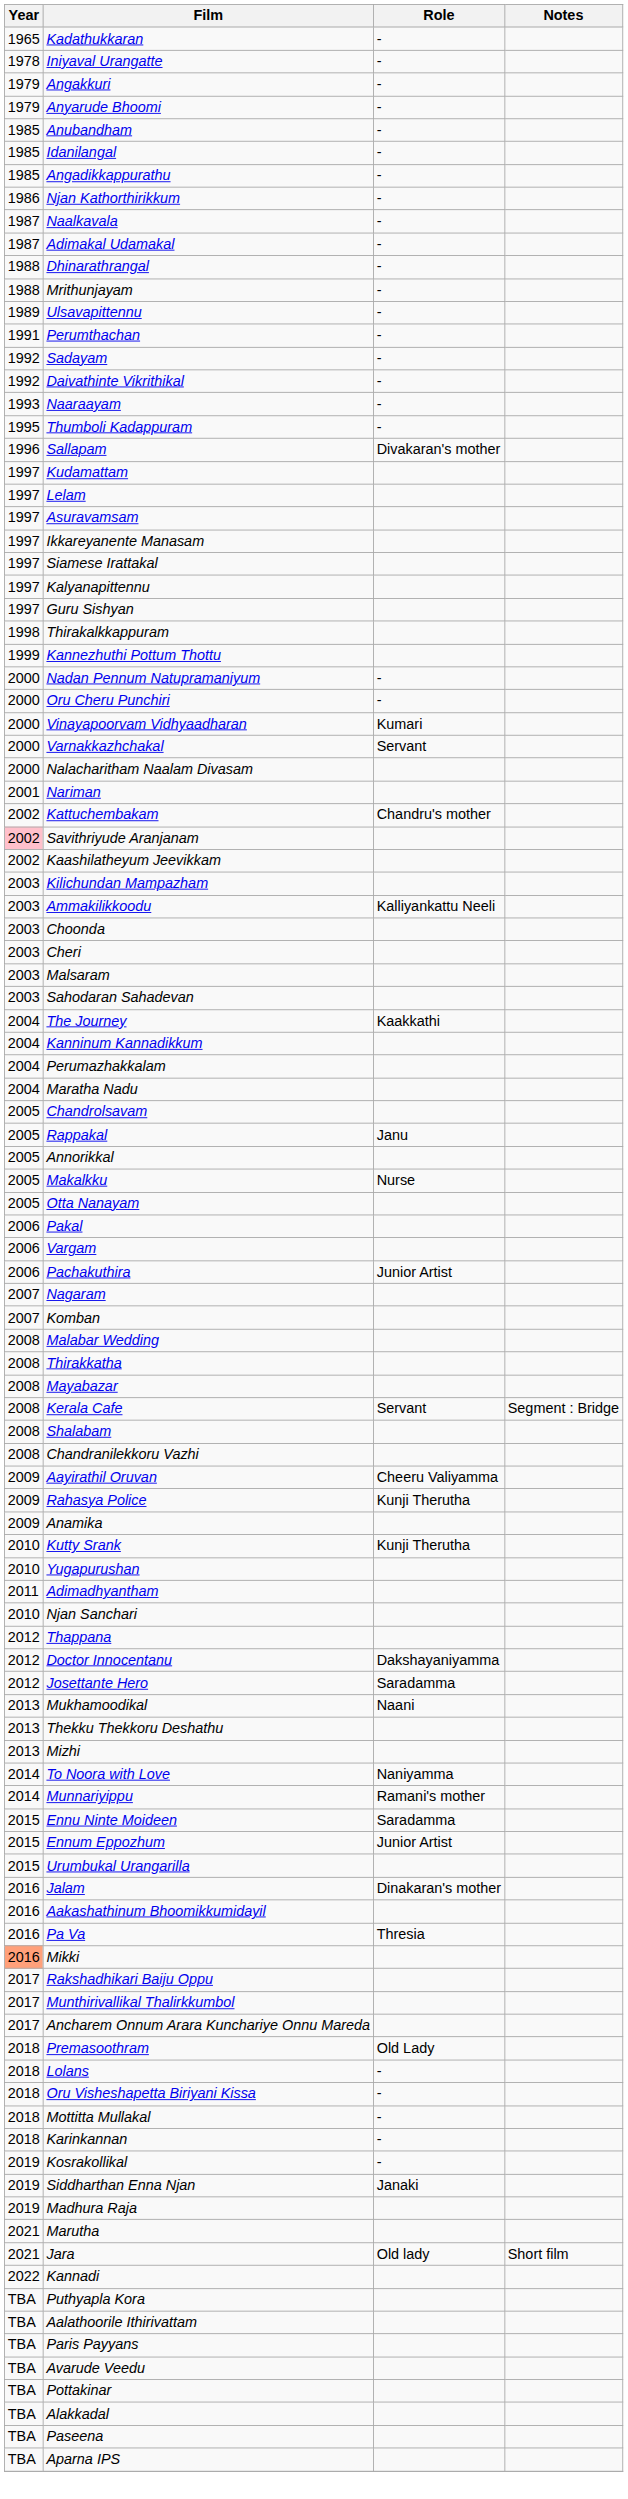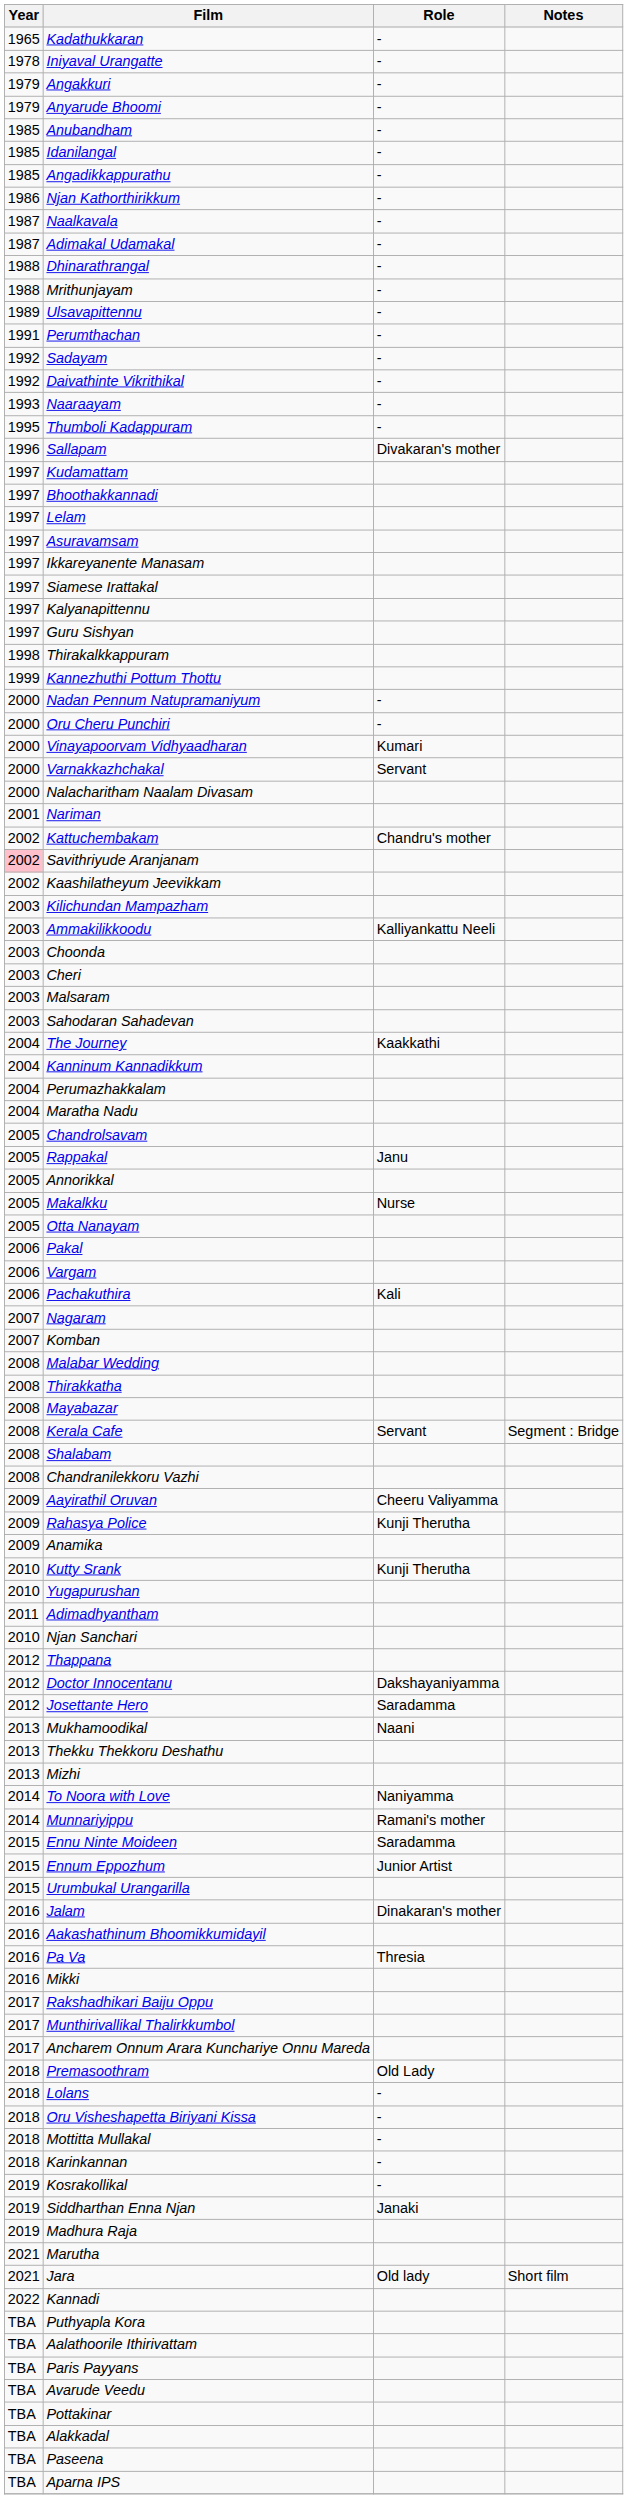+ row: 1997 | Bhoothakkannadi
Pachakuthira | Role: Junior Artist -> Kali
Mikki | Year: lightsalmon background -> no background
